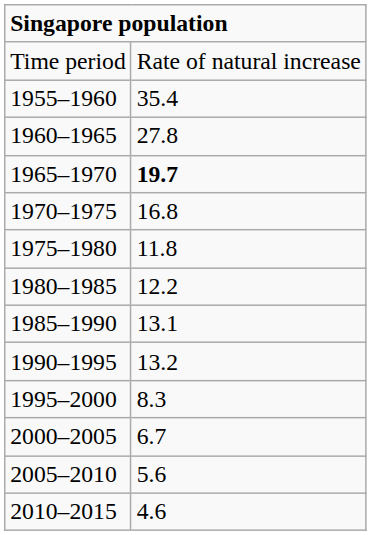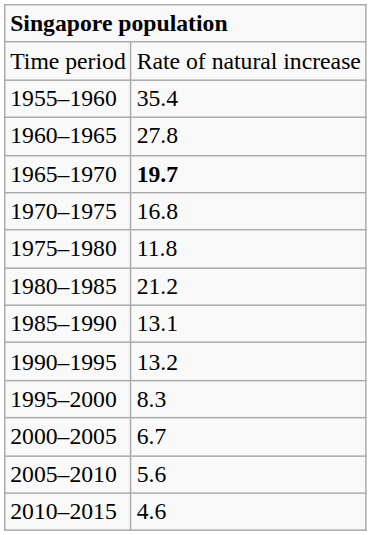1980–1985 | column 2: 12.2 -> 21.2
